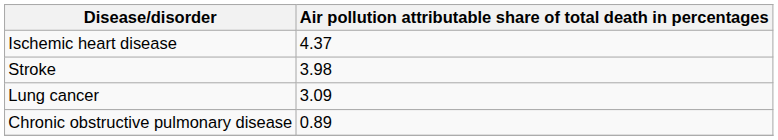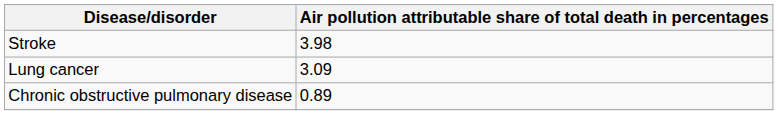- row: Ischemic heart disease | 4.37
